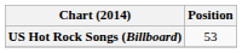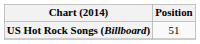US Hot Rock Songs (Billboard) | Position: 53 -> 51
